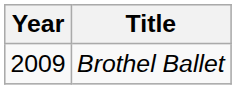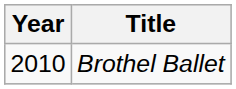Brothel Ballet | Year: 2009 -> 2010
